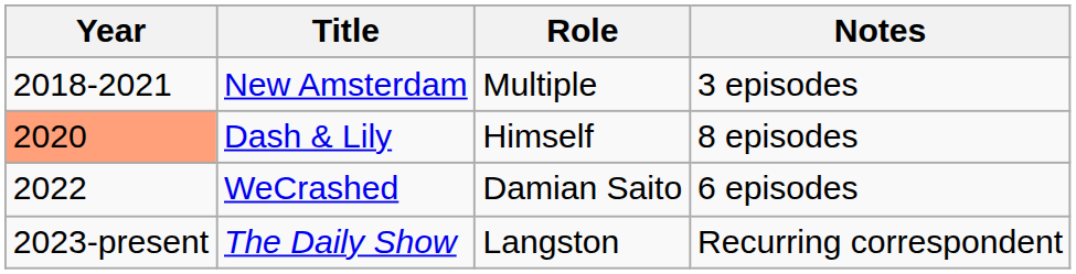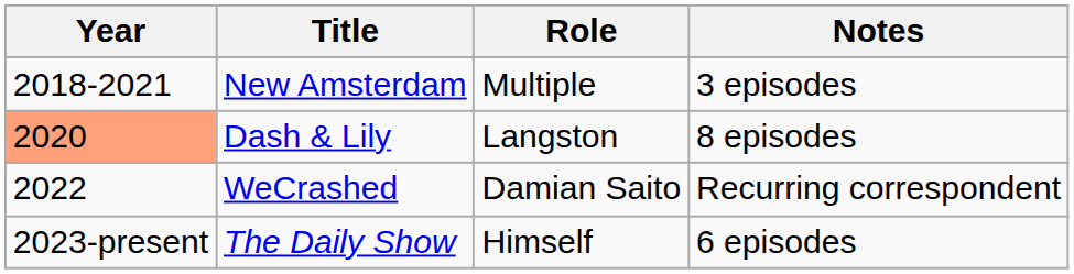Dash & Lily | Role: Himself -> Langston
WeCrashed | Notes: 6 episodes -> Recurring correspondent
The Daily Show | Role: Langston -> Himself
The Daily Show | Notes: Recurring correspondent -> 6 episodes
